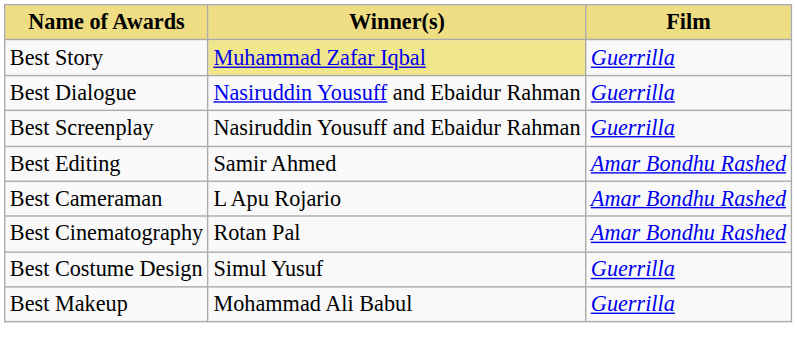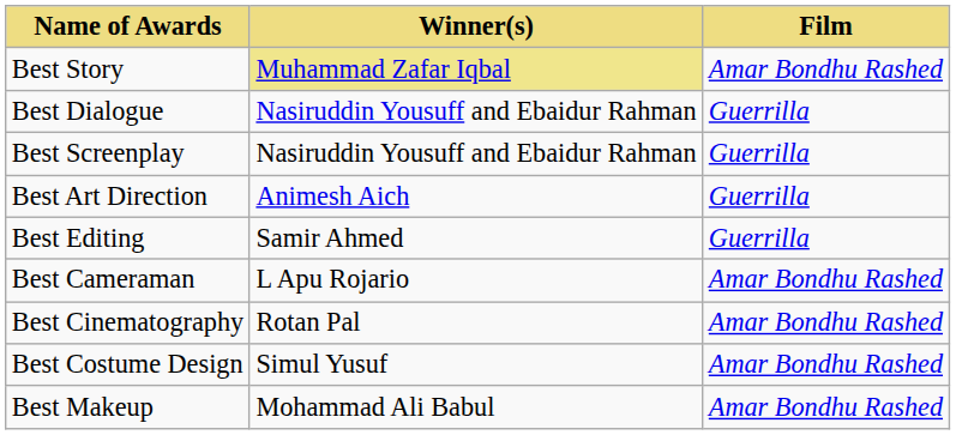Best Story | Film: Guerrilla -> Amar Bondhu Rashed
+ row: Best Art Direction | Animesh Aich | Guerrilla
Best Editing | Film: Amar Bondhu Rashed -> Guerrilla
Best Costume Design | Film: Guerrilla -> Amar Bondhu Rashed
Best Makeup | Film: Guerrilla -> Amar Bondhu Rashed
